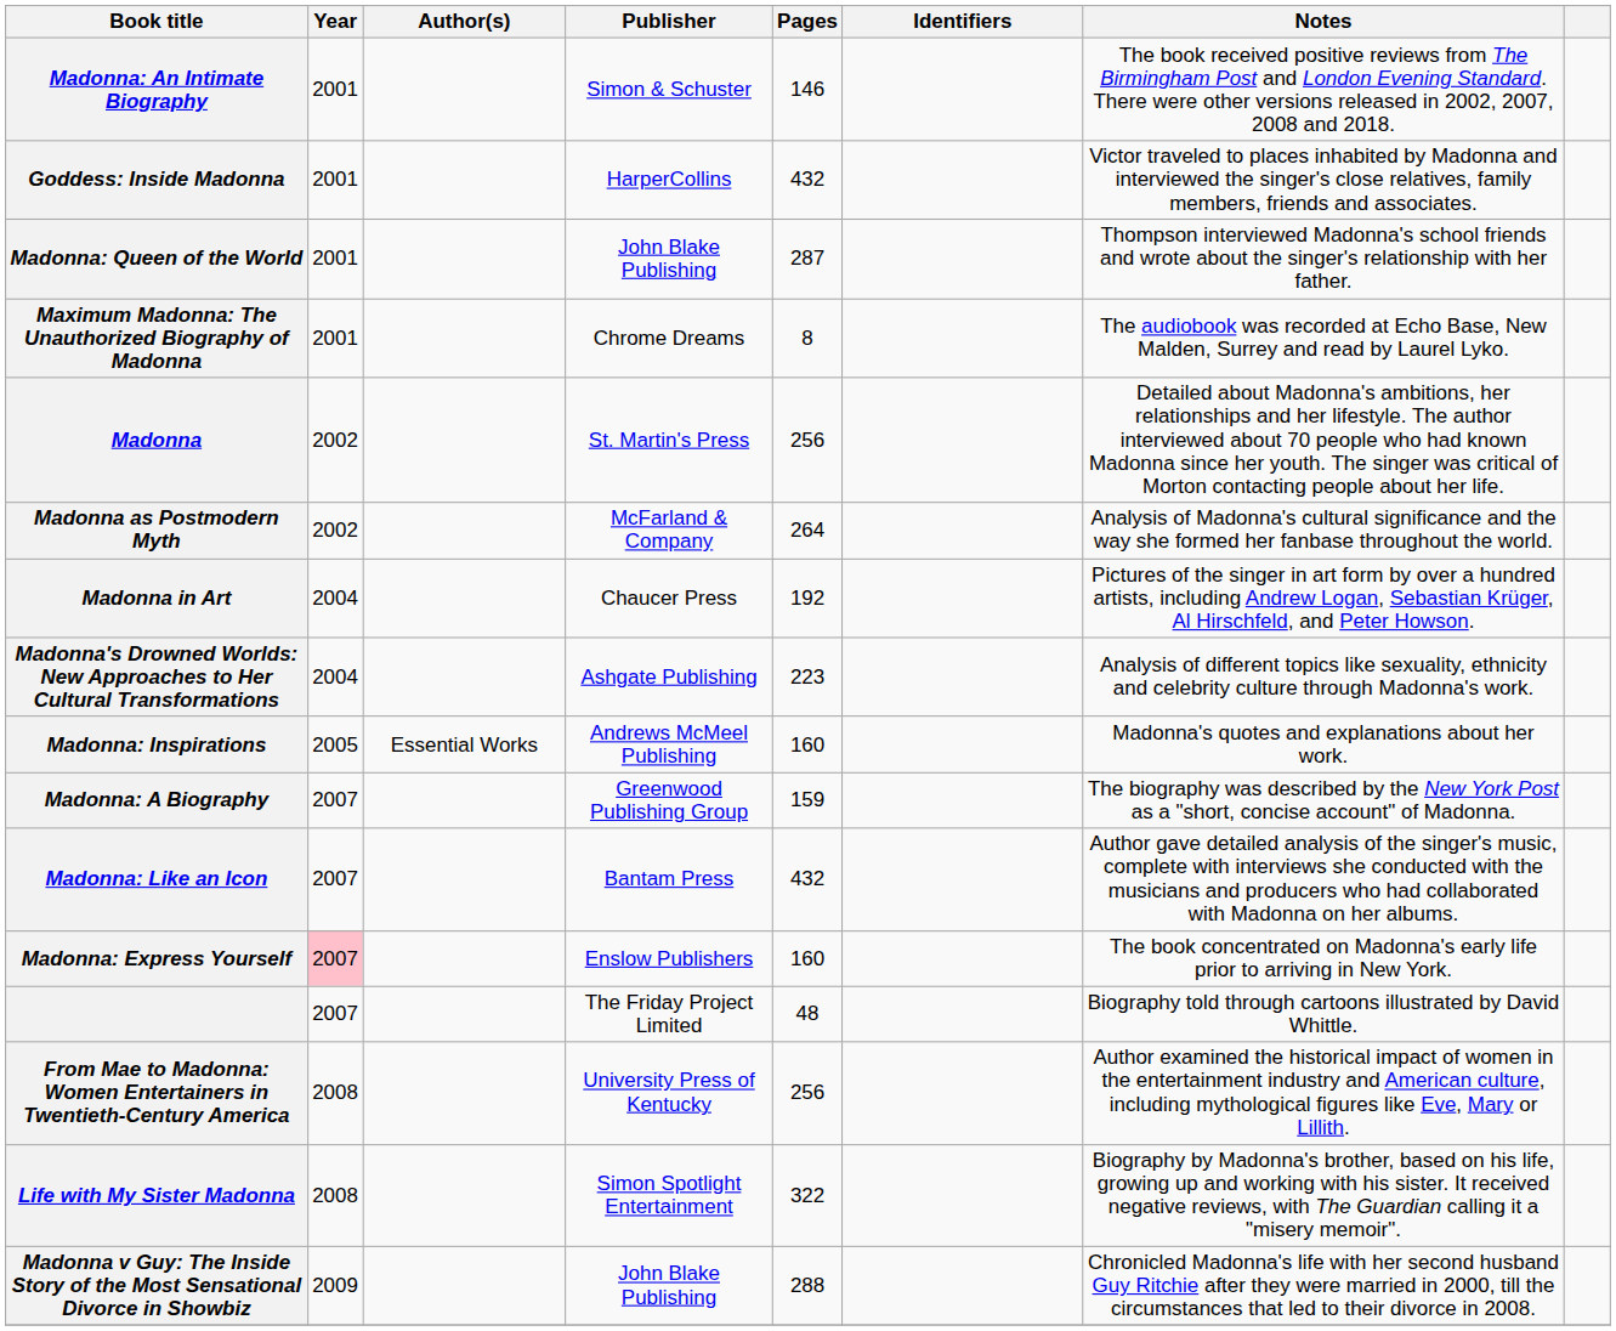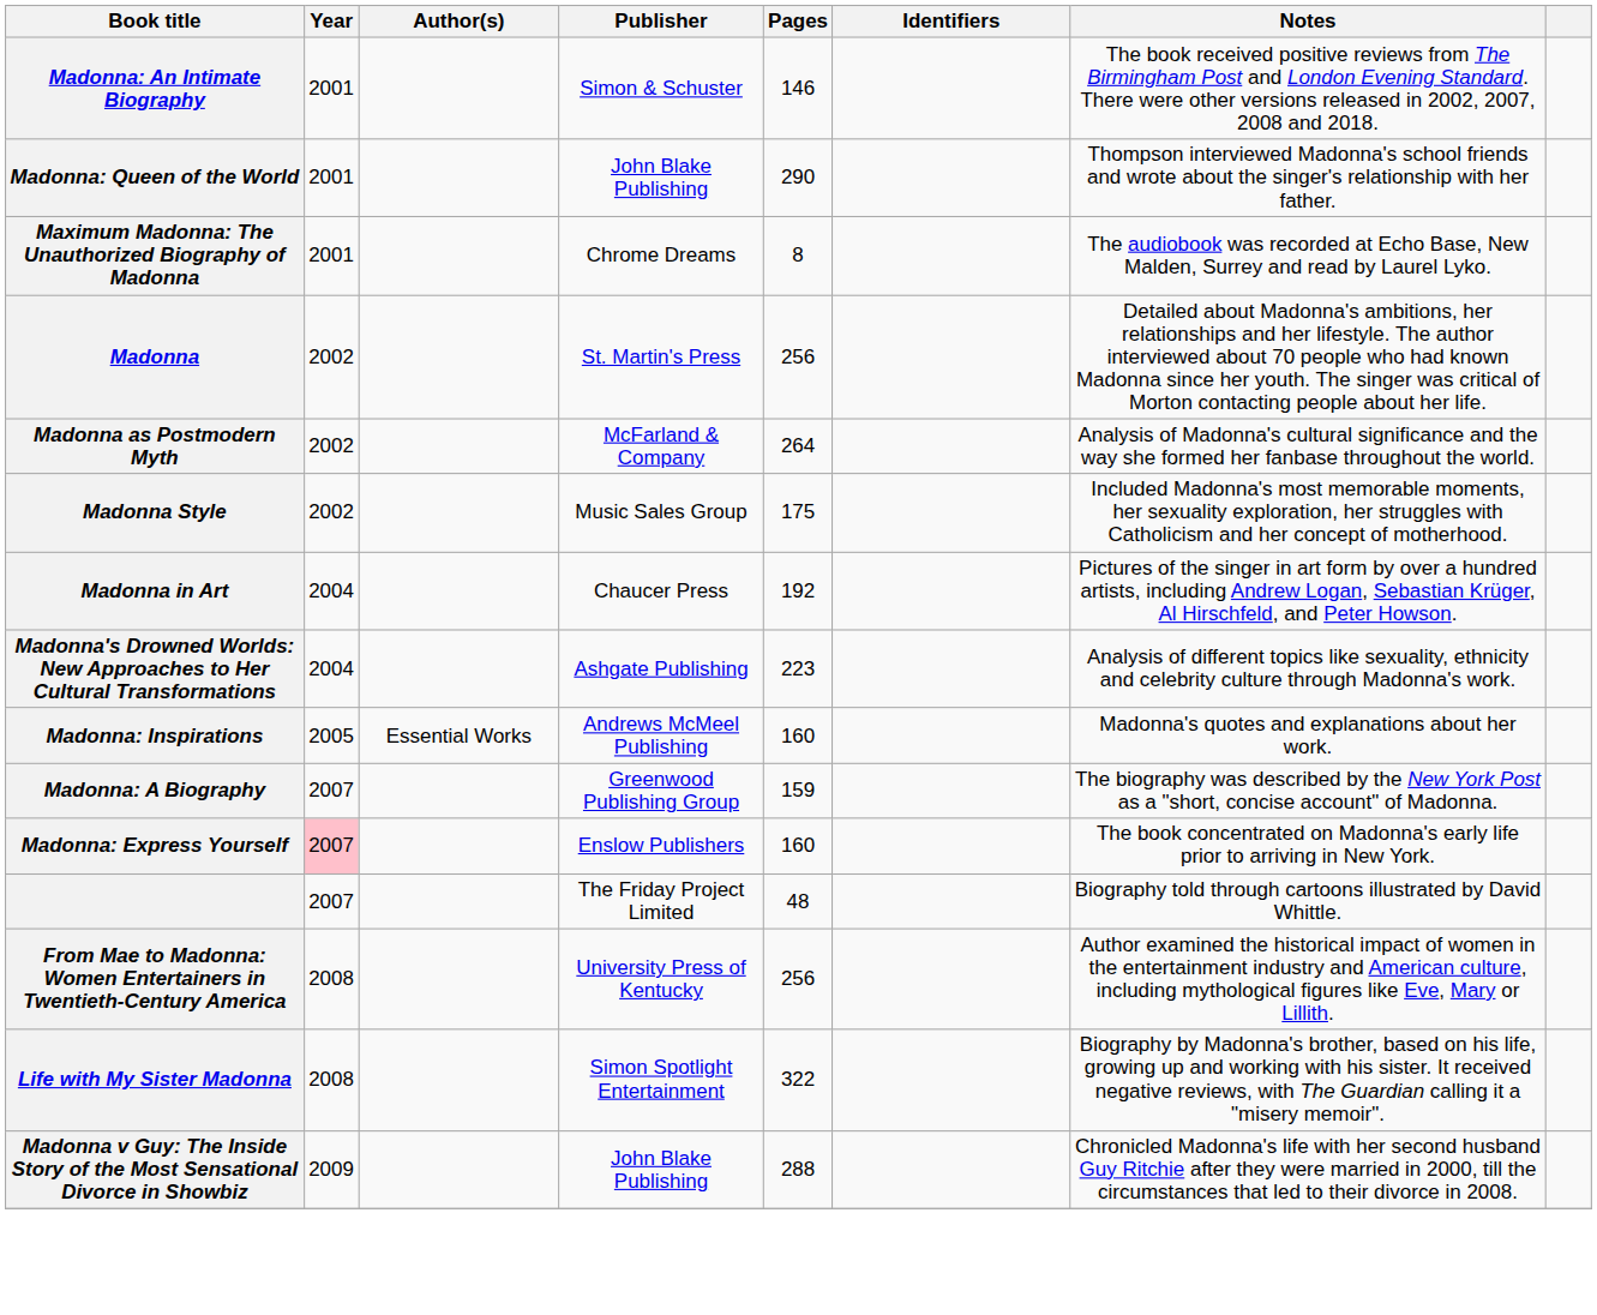- row: Goddess: Inside Madonna | 2001 | HarperCollins | 432 | Victor traveled to places inhabited by Madonna and interviewed the singer's close relatives, family members, friends and associates.
Madonna: Queen of the World | Pages: 287 -> 290
+ row: Madonna Style | 2002 | Music Sales Group | 175 | Included Madonna's most memorable moments, her sexuality exploration, her struggles with Catholicism and her concept of motherhood.
- row: Madonna: Like an Icon | 2007 | Bantam Press | 432 | Author gave detailed analysis of the singer's music, complete with interviews she conducted with the musicians and producers who had collaborated with Madonna on her albums.
